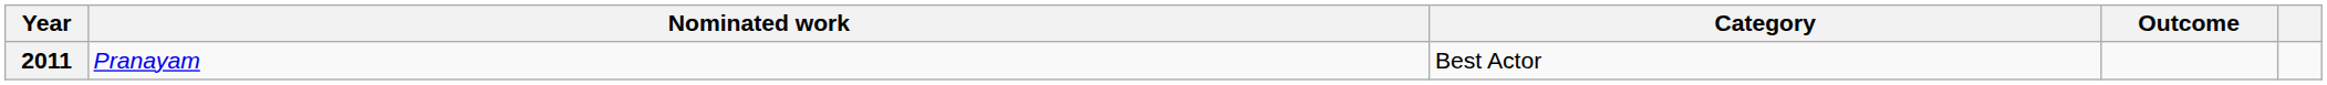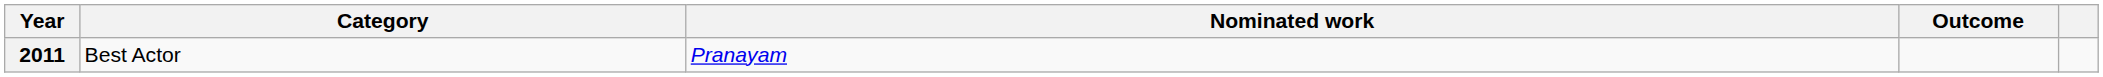columns swapped: Nominated work <-> Category
